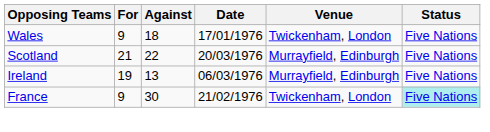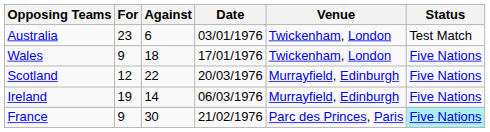+ row: Australia | 23 | 6 | 03/01/1976 | Twickenham, London | Test Match
Scotland | For: 21 -> 12
Ireland | Against: 13 -> 14
France | Venue: Twickenham, London -> Parc des Princes, Paris
